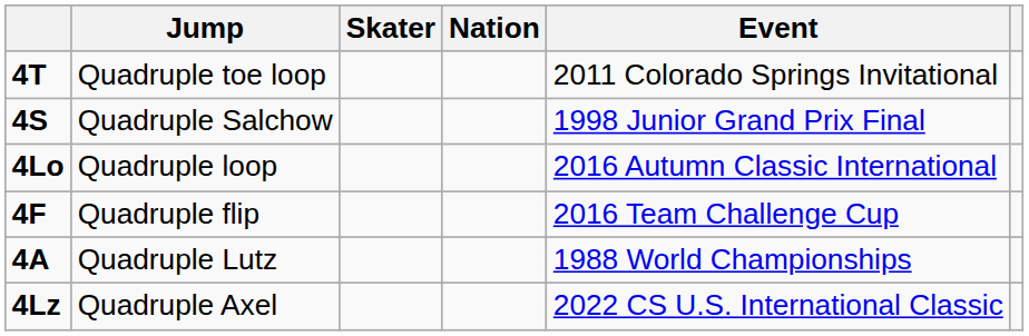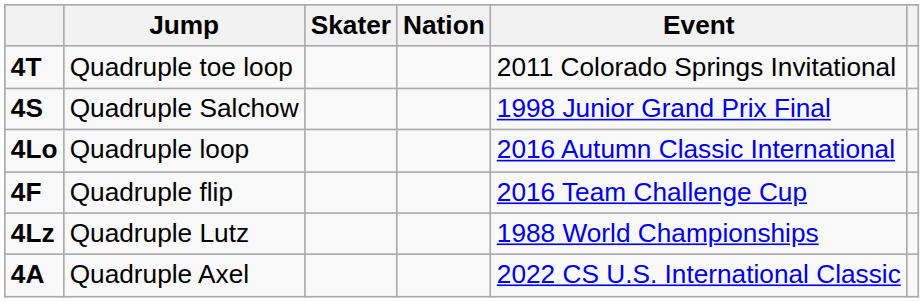Quadruple Lutz | column 1: 4A -> 4Lz
Quadruple Axel | column 1: 4Lz -> 4A
